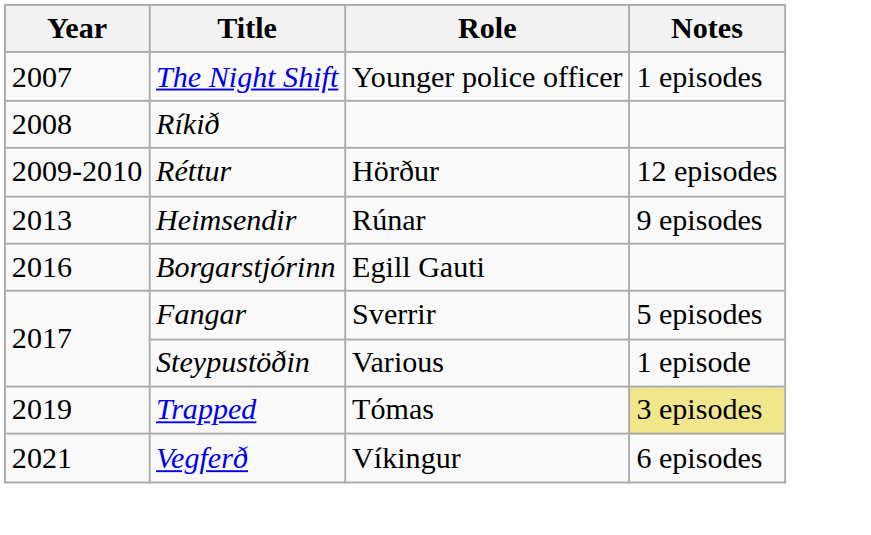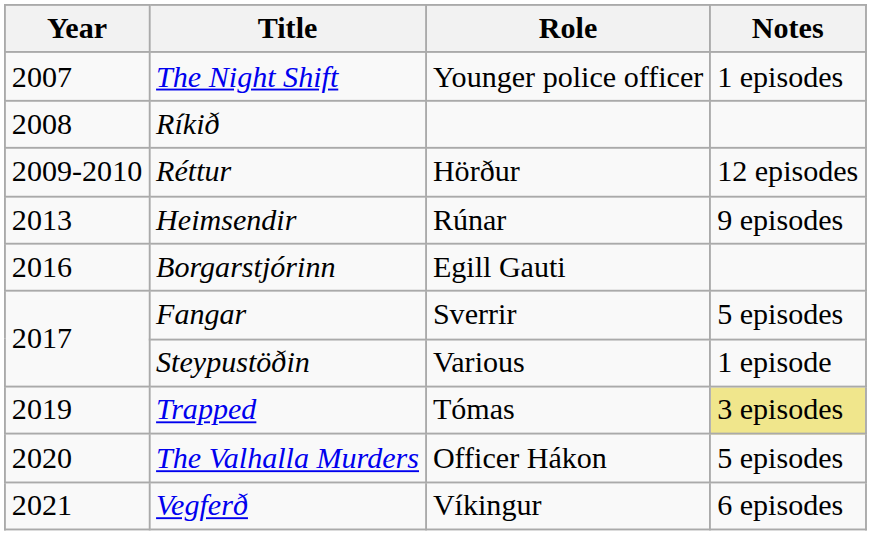+ row: 2020 | The Valhalla Murders | Officer Hákon | 5 episodes
